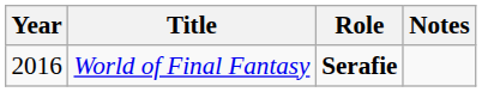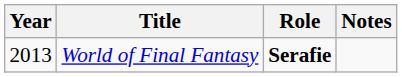World of Final Fantasy | Year: 2016 -> 2013
